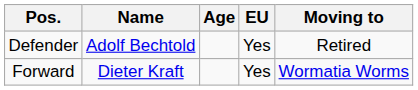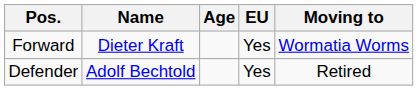rows swapped: Forward <-> Defender
